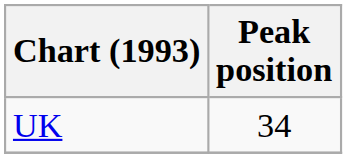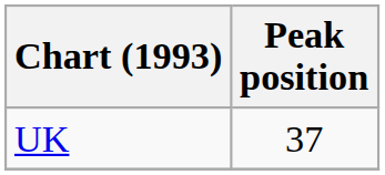UK | Peak position: 34 -> 37
